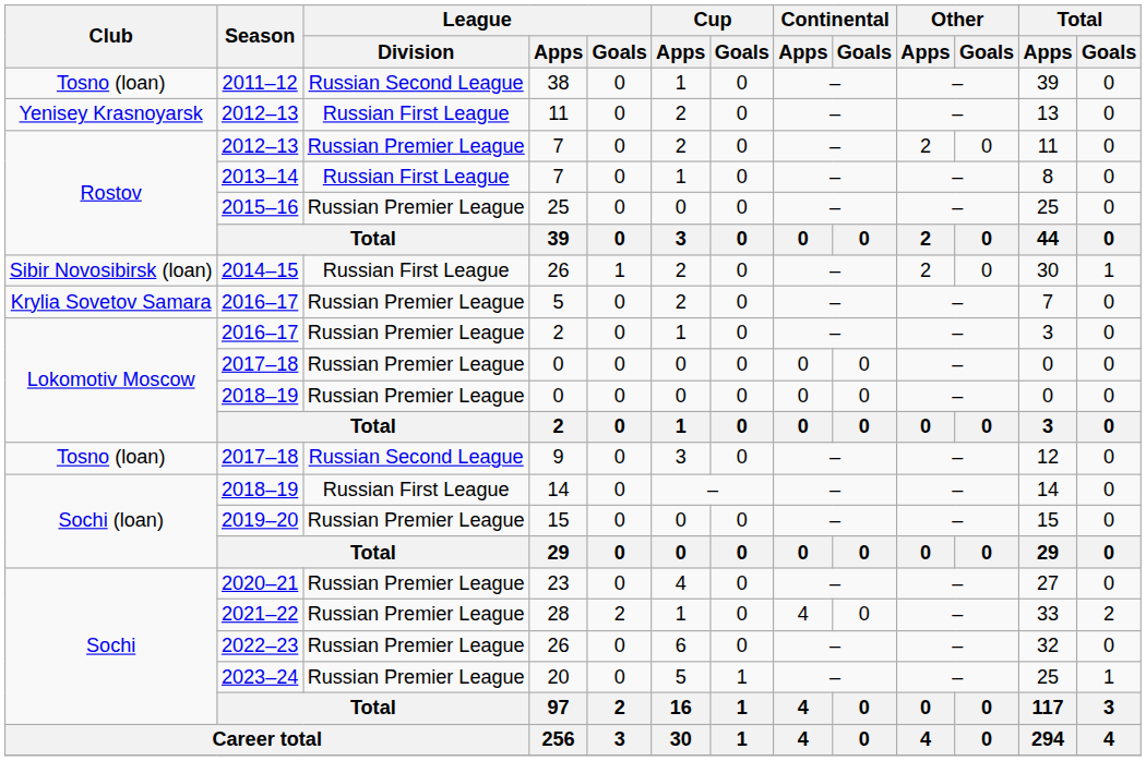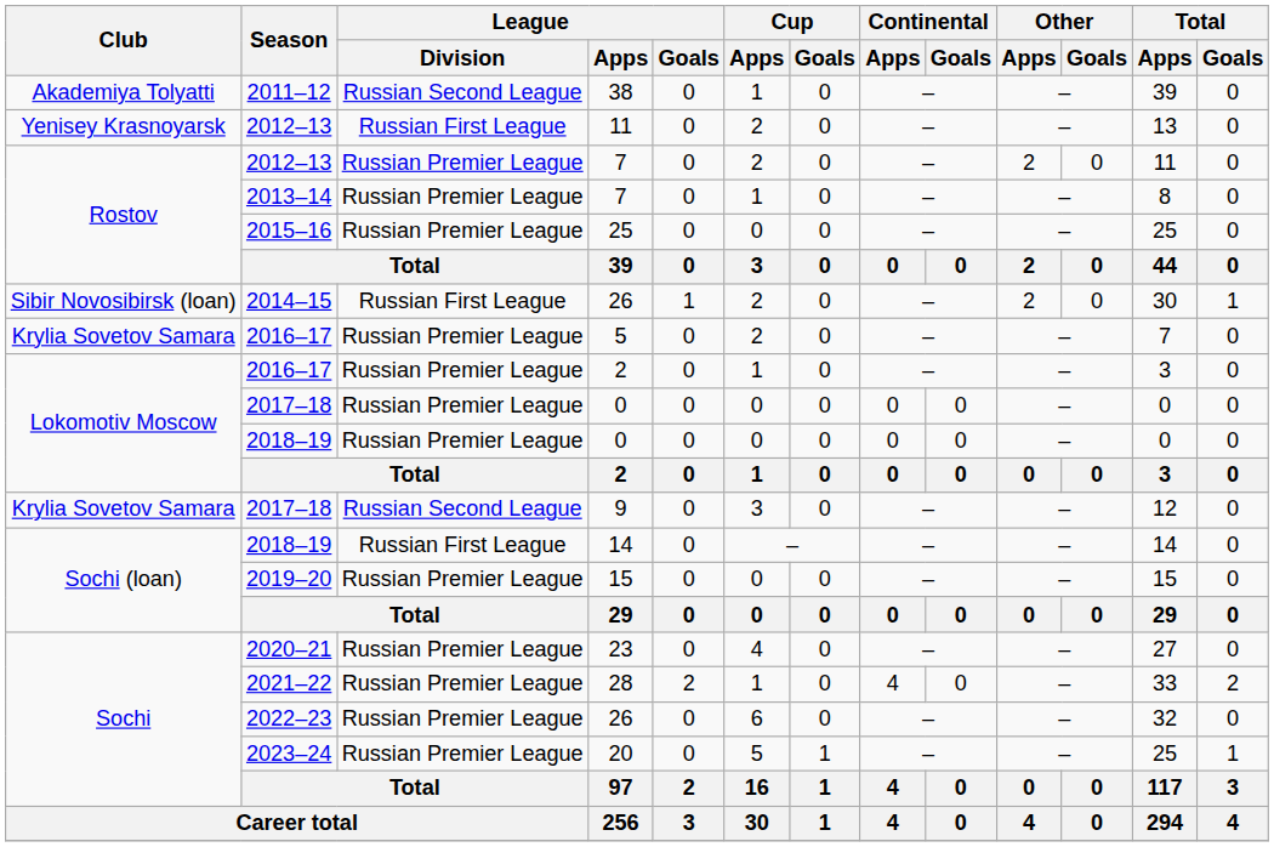38 | Club: Tosno (loan) -> Akademiya Tolyatti
2013–14 / 7 | League / Division: Russian First League -> Russian Premier League
9 | Club: Tosno (loan) -> Krylia Sovetov Samara
